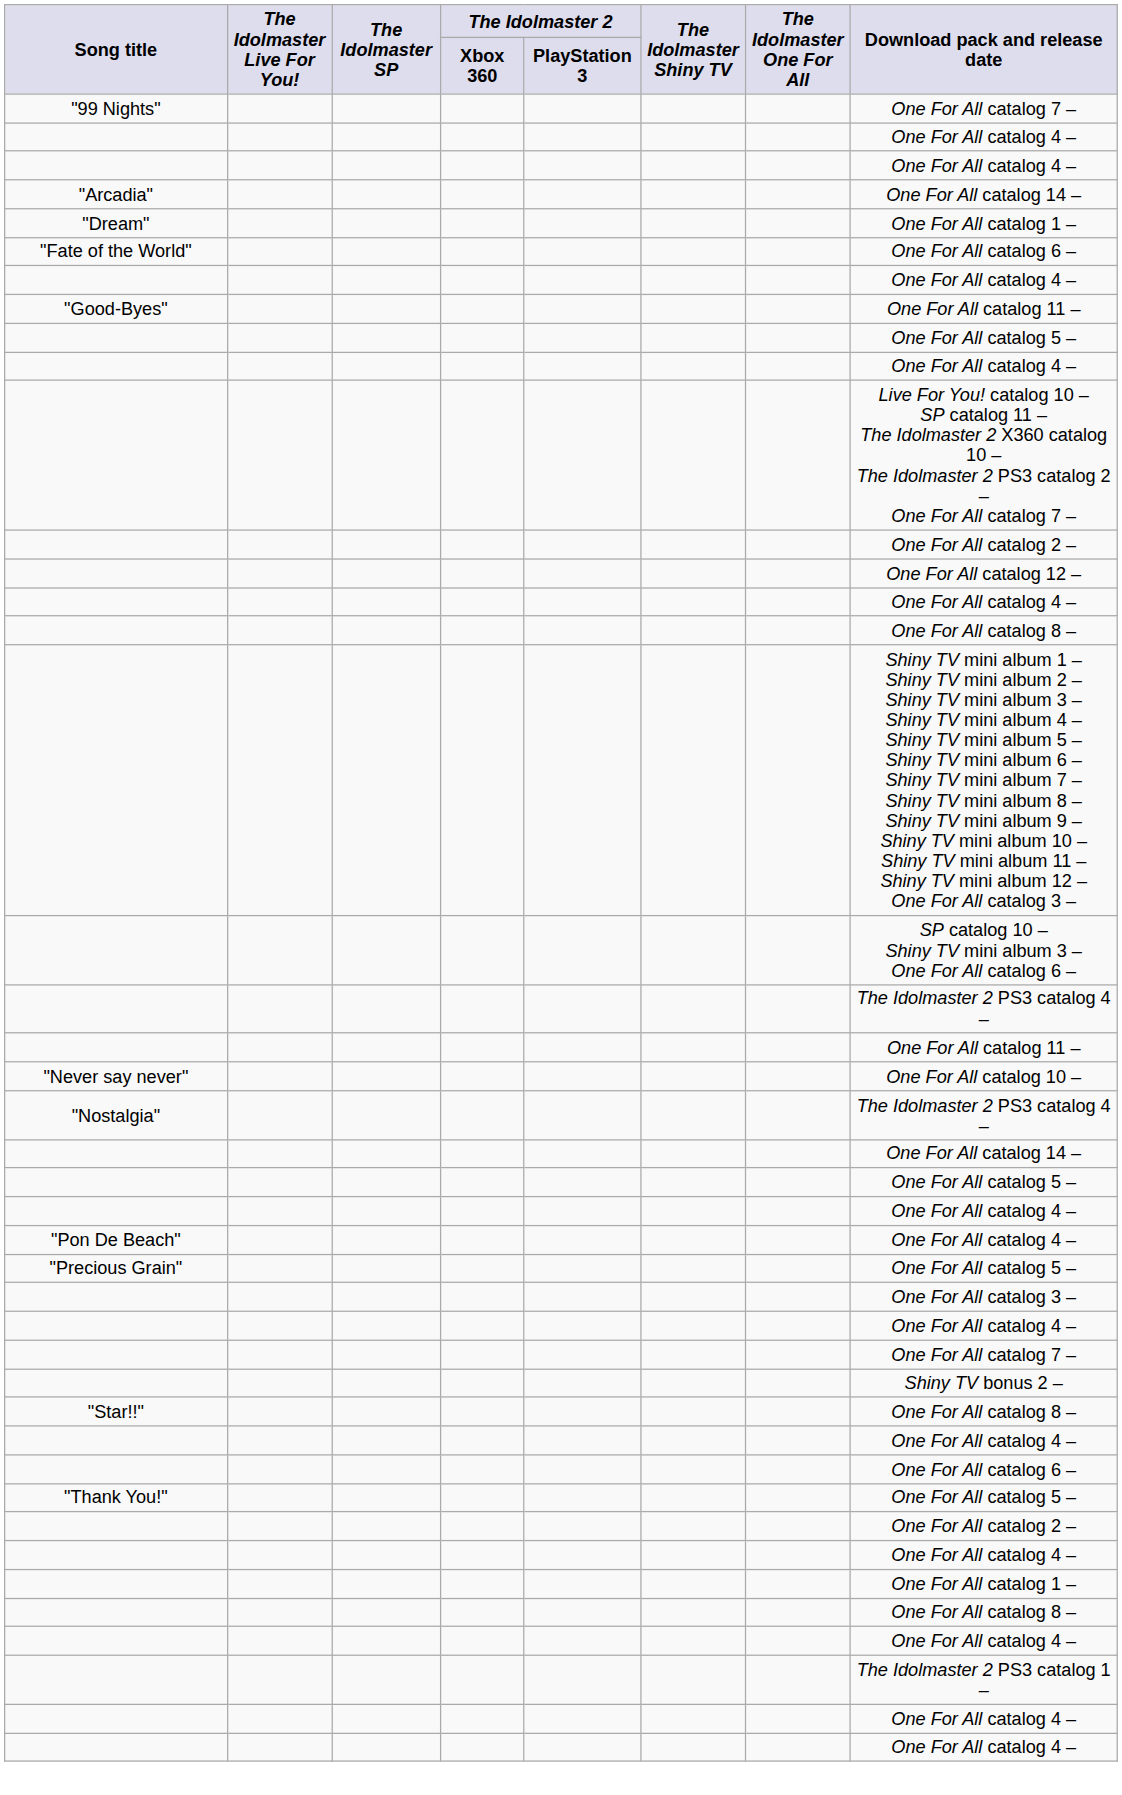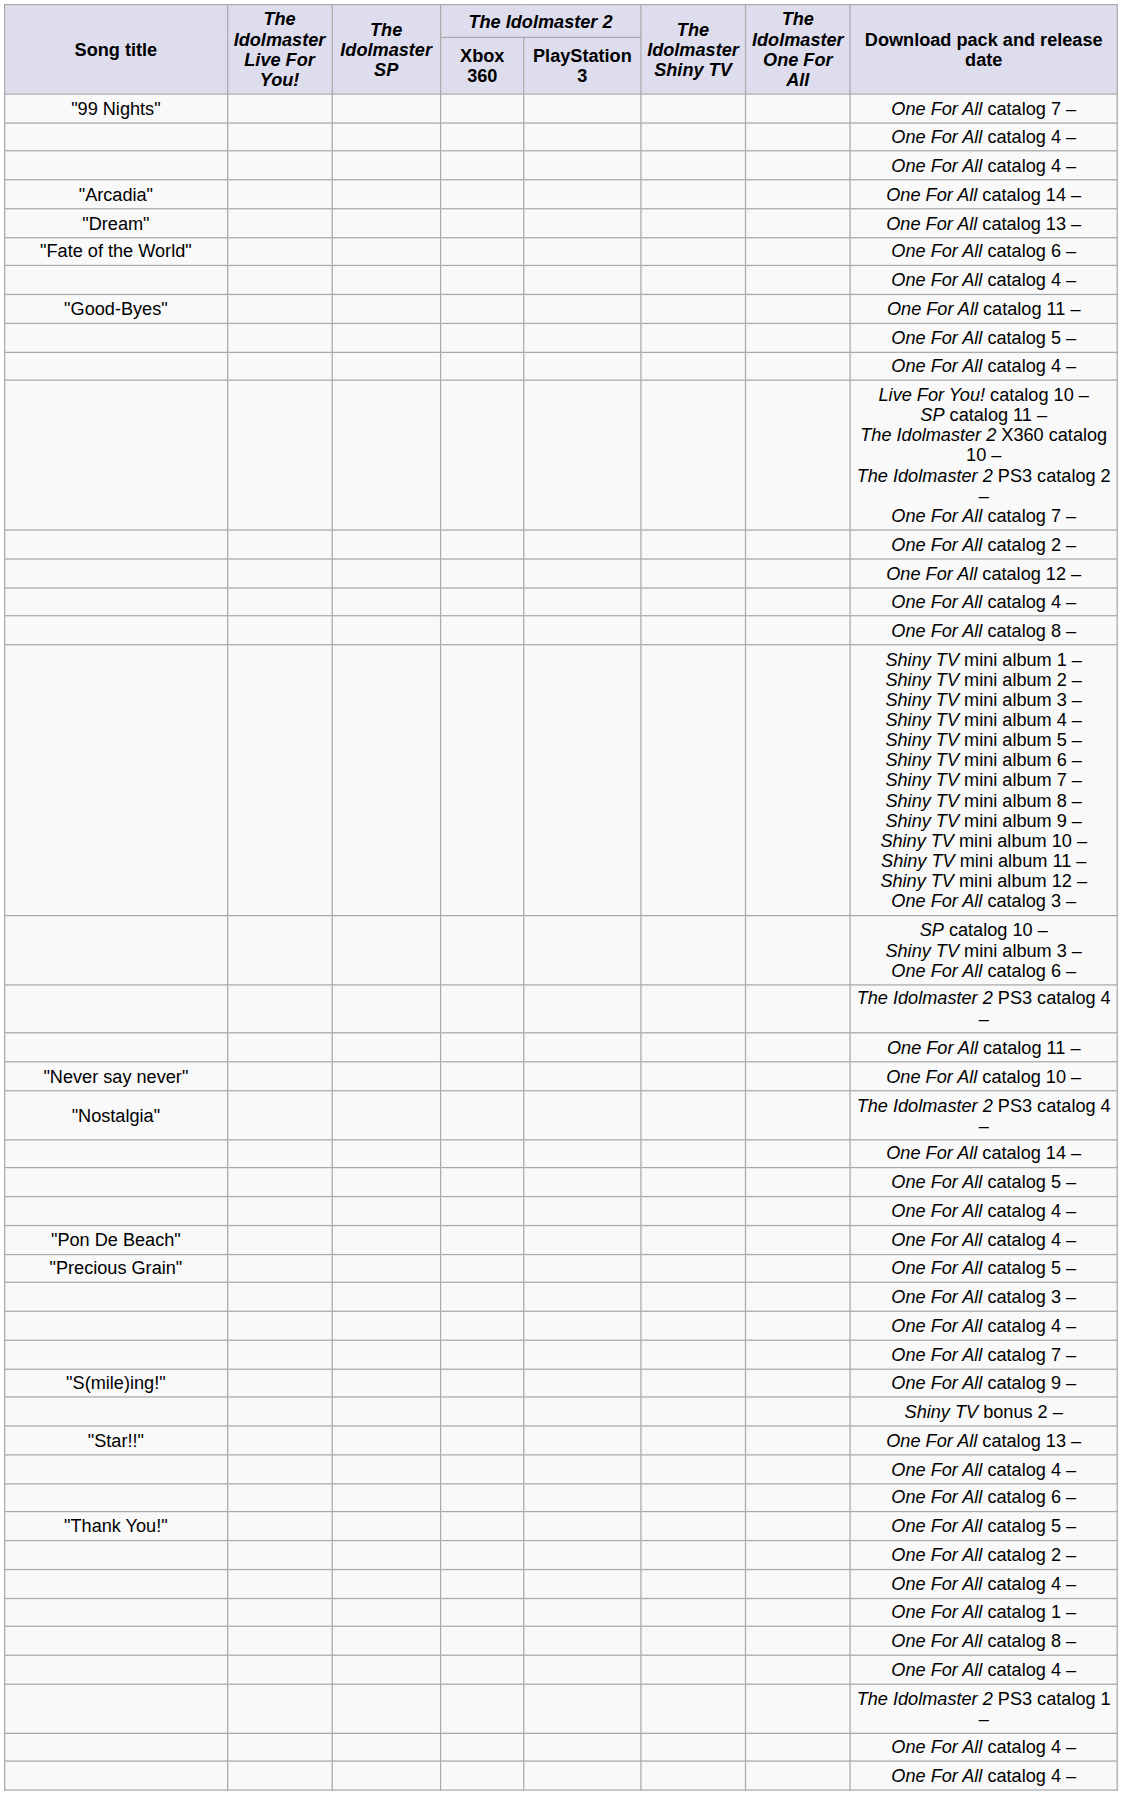"Dream" | Download pack and release date: One For All catalog 1 – -> One For All catalog 13 –
+ row: "S(mile)ing!" | One For All catalog 9 –
"Star!!" | Download pack and release date: One For All catalog 8 – -> One For All catalog 13 –
